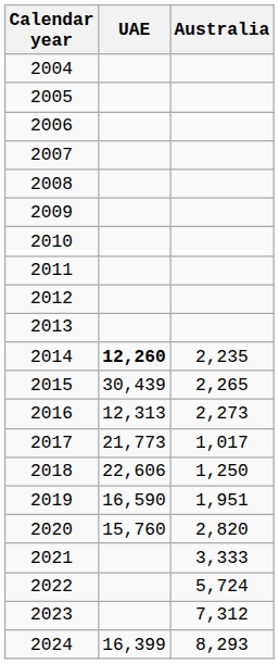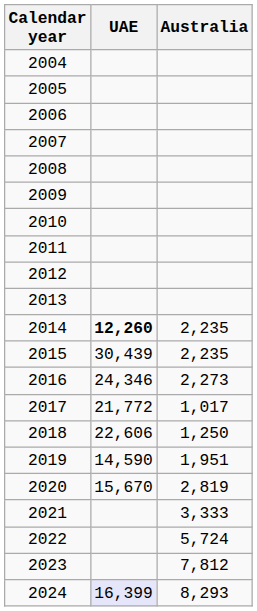2015 | Australia: 2,265 -> 2,235
2016 | UAE: 12,313 -> 24,346
2017 | UAE: 21,773 -> 21,772
2019 | UAE: 16,590 -> 14,590
2020 | UAE: 15,760 -> 15,670
2020 | Australia: 2,820 -> 2,819
2023 | Australia: 7,312 -> 7,812
2024 | UAE: no background -> lavender background
